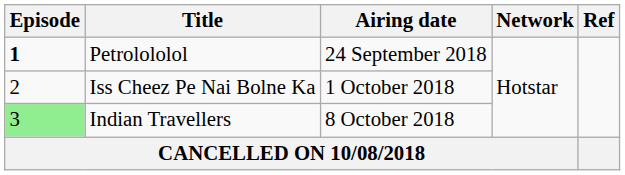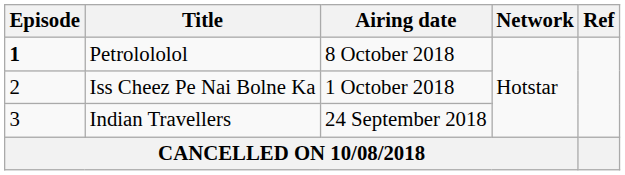Petrolololol | Airing date: 24 September 2018 -> 8 October 2018
Indian Travellers | Episode: lightgreen background -> no background
Indian Travellers | Airing date: 8 October 2018 -> 24 September 2018
